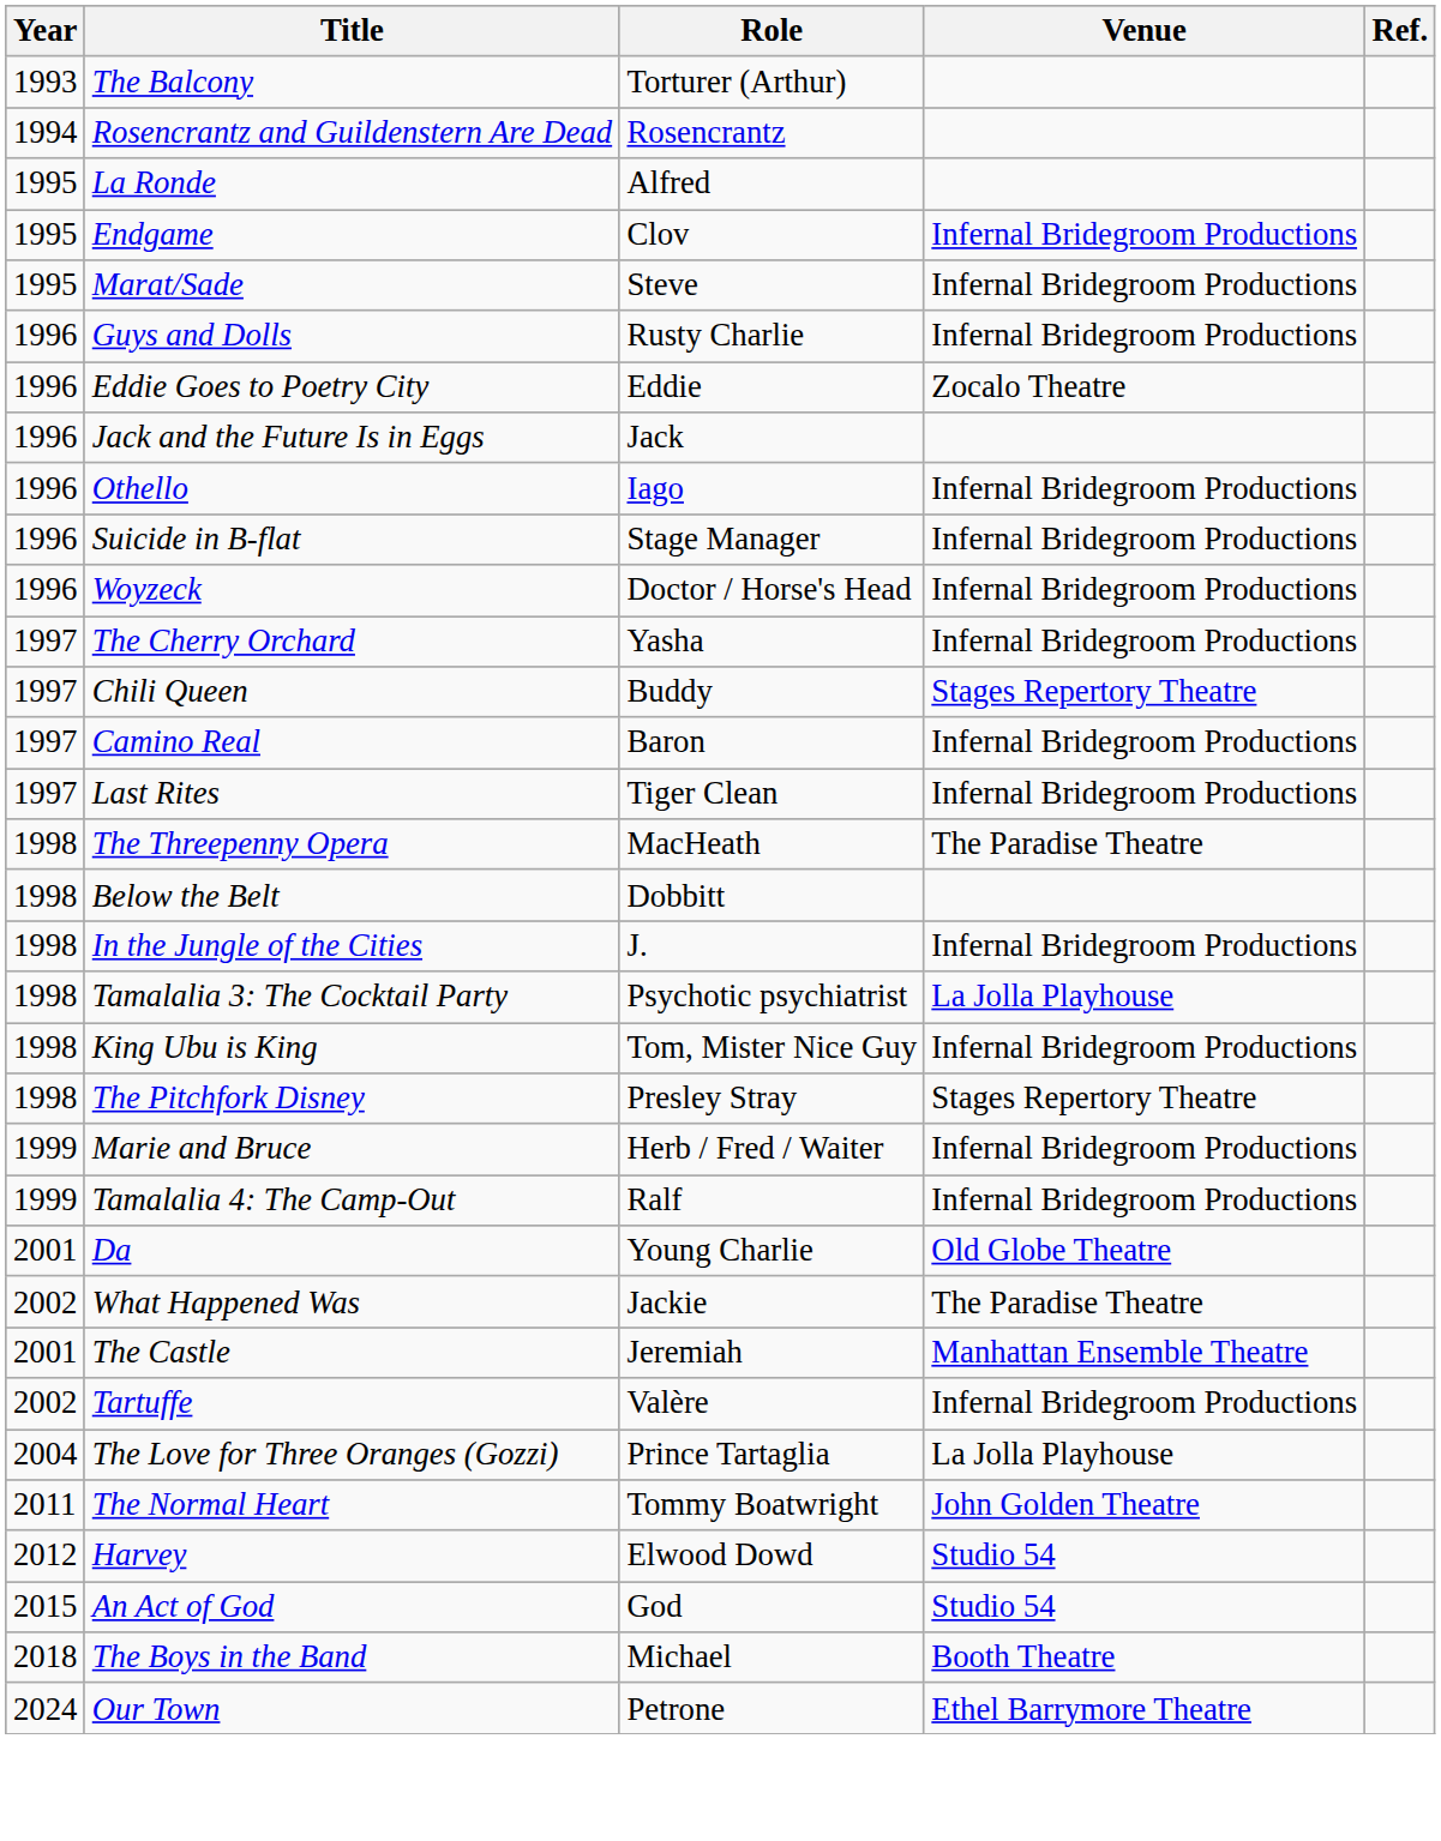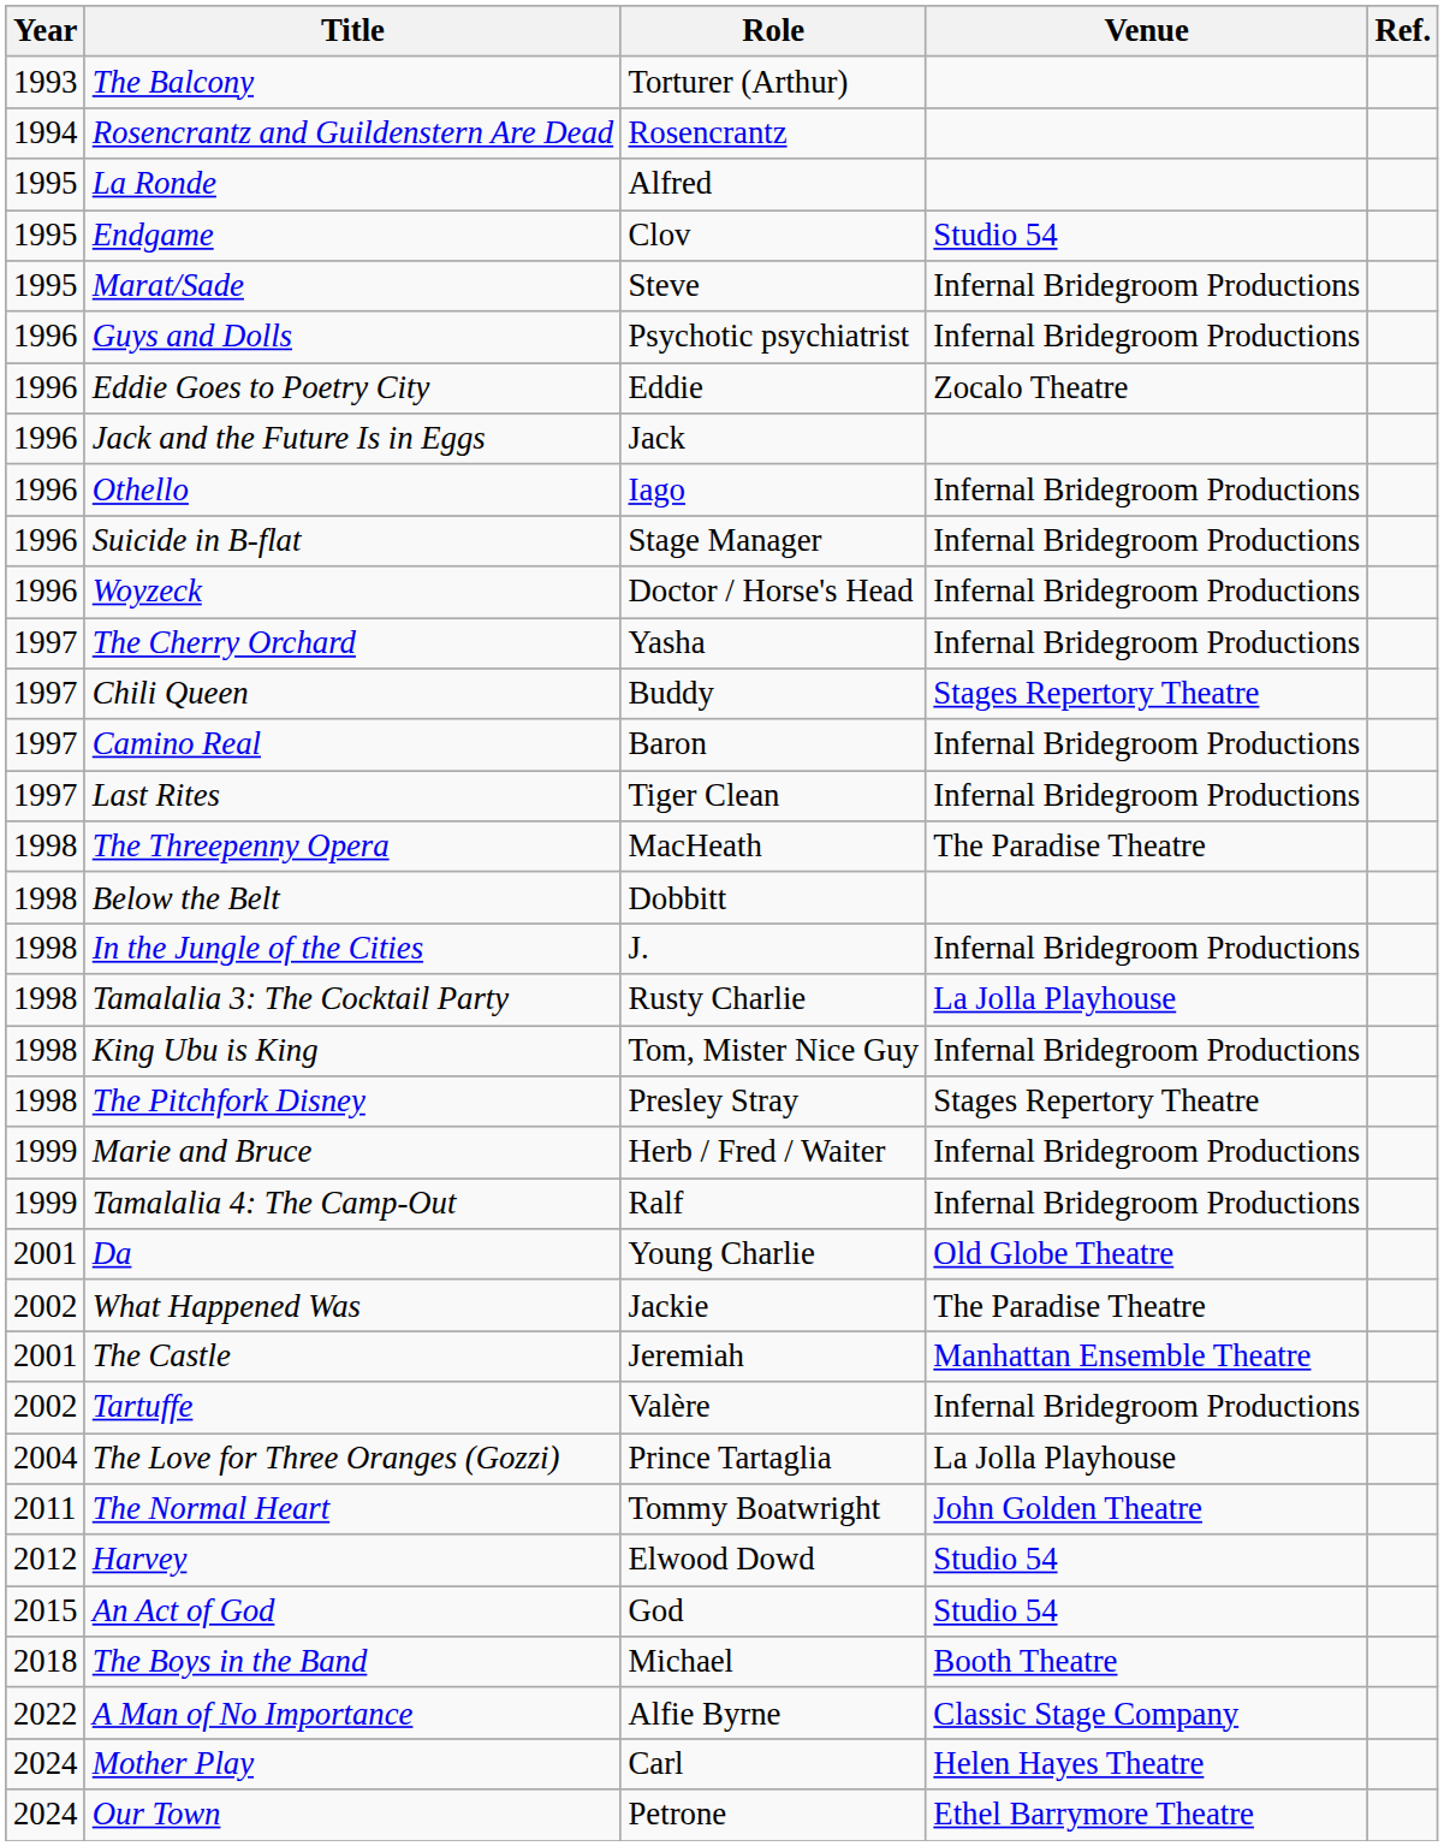Endgame | Venue: Infernal Bridegroom Productions -> Studio 54
Guys and Dolls | Role: Rusty Charlie -> Psychotic psychiatrist
Tamalalia 3: The Cocktail Party | Role: Psychotic psychiatrist -> Rusty Charlie
+ row: 2022 | A Man of No Importance | Alfie Byrne | Classic Stage Company
+ row: 2024 | Mother Play | Carl | Helen Hayes Theatre
